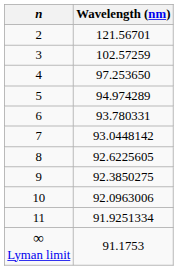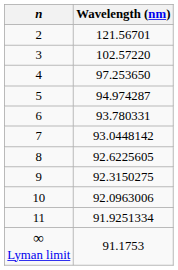3 | Wavelength (nm): 102.57259 -> 102.57220
5 | Wavelength (nm): 94.974289 -> 94.974287
9 | Wavelength (nm): 92.3850275 -> 92.3150275
